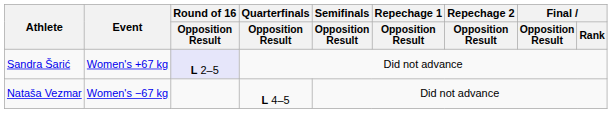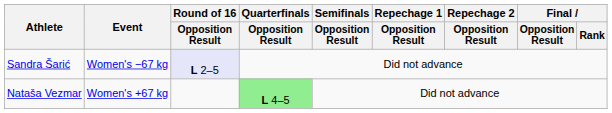Sandra Šarić | Event: Women's +67 kg -> Women's −67 kg
Nataša Vezmar | Event: Women's −67 kg -> Women's +67 kg
Nataša Vezmar | Quarterfinals / Opposition Result: no background -> lightgreen background
